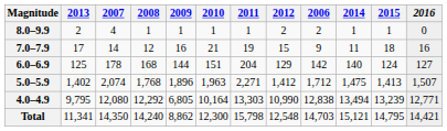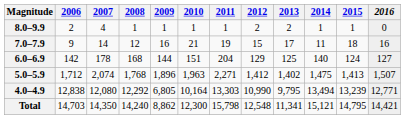columns swapped: 2006 <-> 2013
